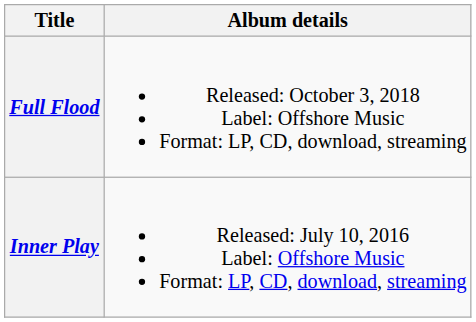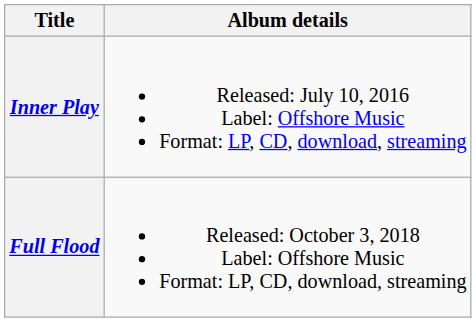rows swapped: Inner Play <-> Full Flood
